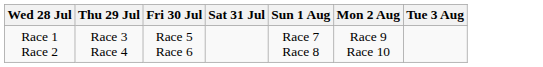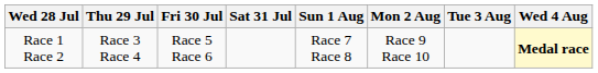+ column: Wed 4 Aug | Medal race
